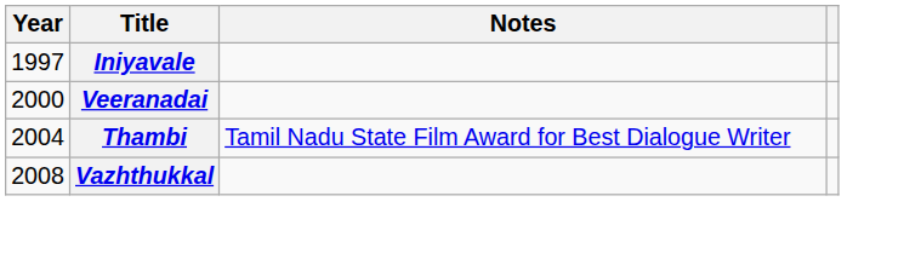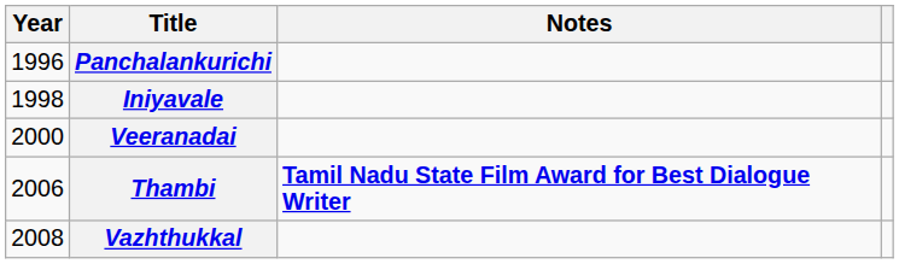+ row: 1996 | Panchalankurichi
Iniyavale | Year: 1997 -> 1998
Thambi | Year: 2004 -> 2006
Thambi | Notes: normal -> bold
